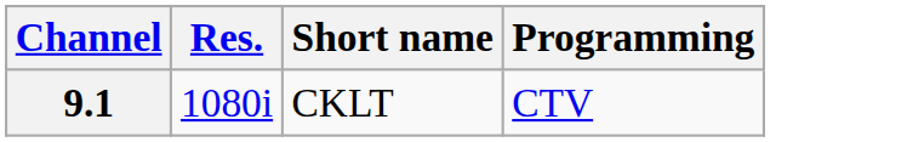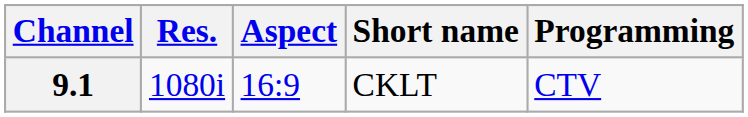+ column: Aspect | 16:9
